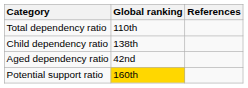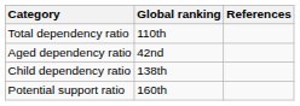rows swapped: Child dependency ratio <-> Aged dependency ratio
Potential support ratio | Global ranking: gold background -> no background
